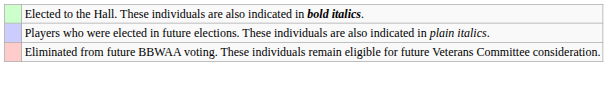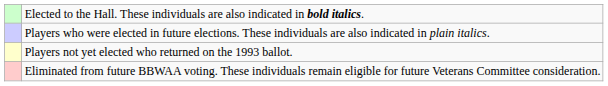+ row: Players not yet elected who returned on the 1993 ballot.
